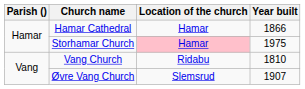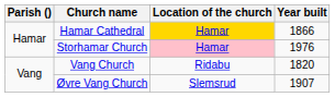Hamar Cathedral | Location of the church: no background -> gold background
Storhamar Church | Year built: 1975 -> 1976
Vang Church | Year built: 1810 -> 1820
